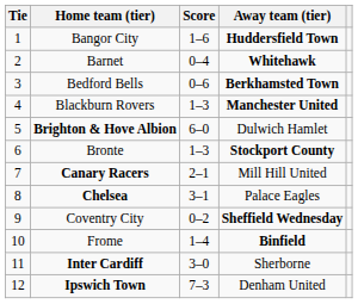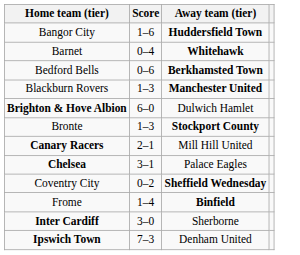- column: Tie | 1 | 2 | 3 | 4 | 5 | 6 | 7 | 8 | 9 | 10 | 11 | 12
